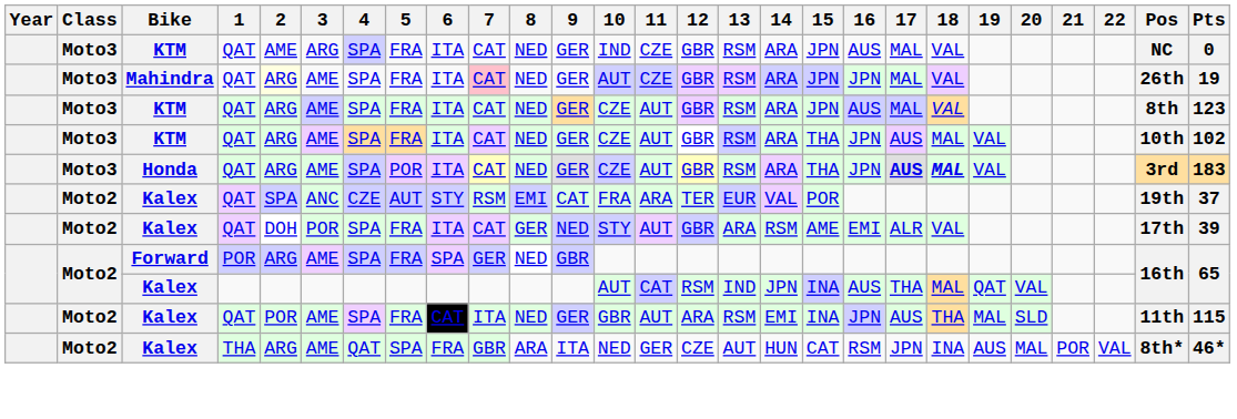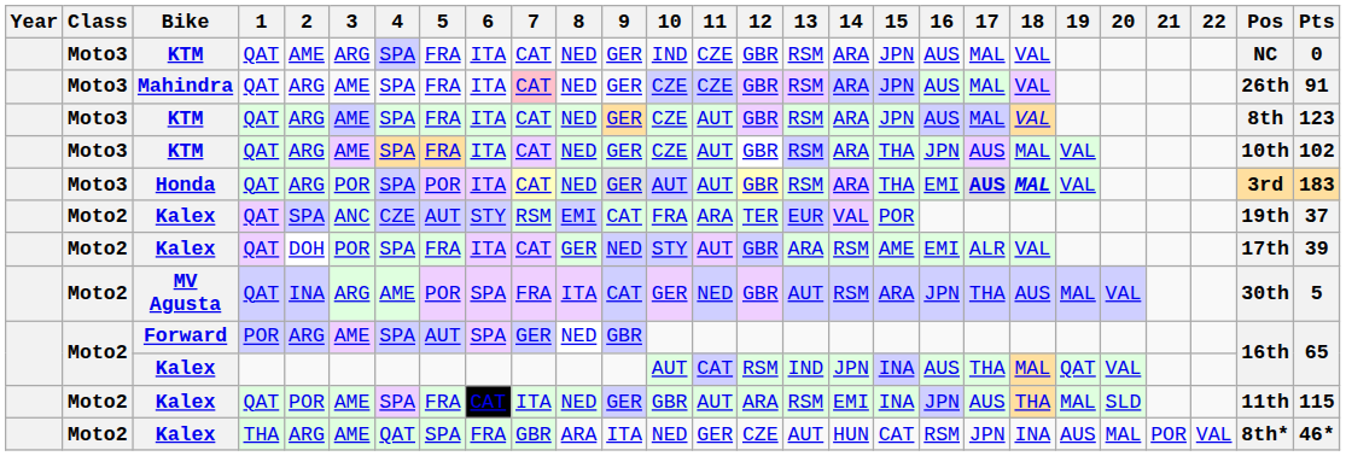Mahindra | 2: lightyellow background -> no background
Mahindra | 10: AUT -> CZE
Mahindra | 16: JPN -> AUS
Mahindra | Pts: 19 -> 91
Honda | 3: AME -> POR
Honda | 10: CZE -> AUT
Honda | 16: JPN -> EMI
+ row: Moto2 | MV Agusta | QAT | INA | ARG | AME | POR | SPA | FRA | ITA | CAT | GER | NED | GBR | AUT | RSM | ARA | JPN | THA | AUS | MAL | VAL | 30th | 5
Forward | 5: FRA -> AUT
